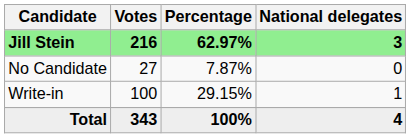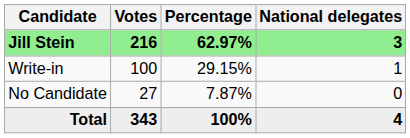rows swapped: Write-in <-> No Candidate
